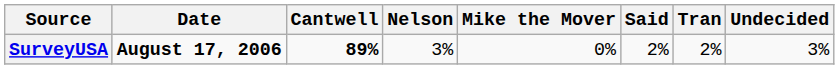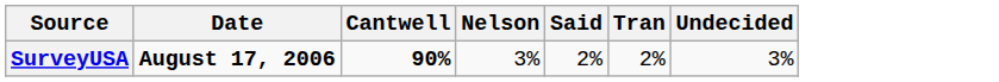- column: Mike the Mover | 0%
SurveyUSA | Cantwell: 89% -> 90%
